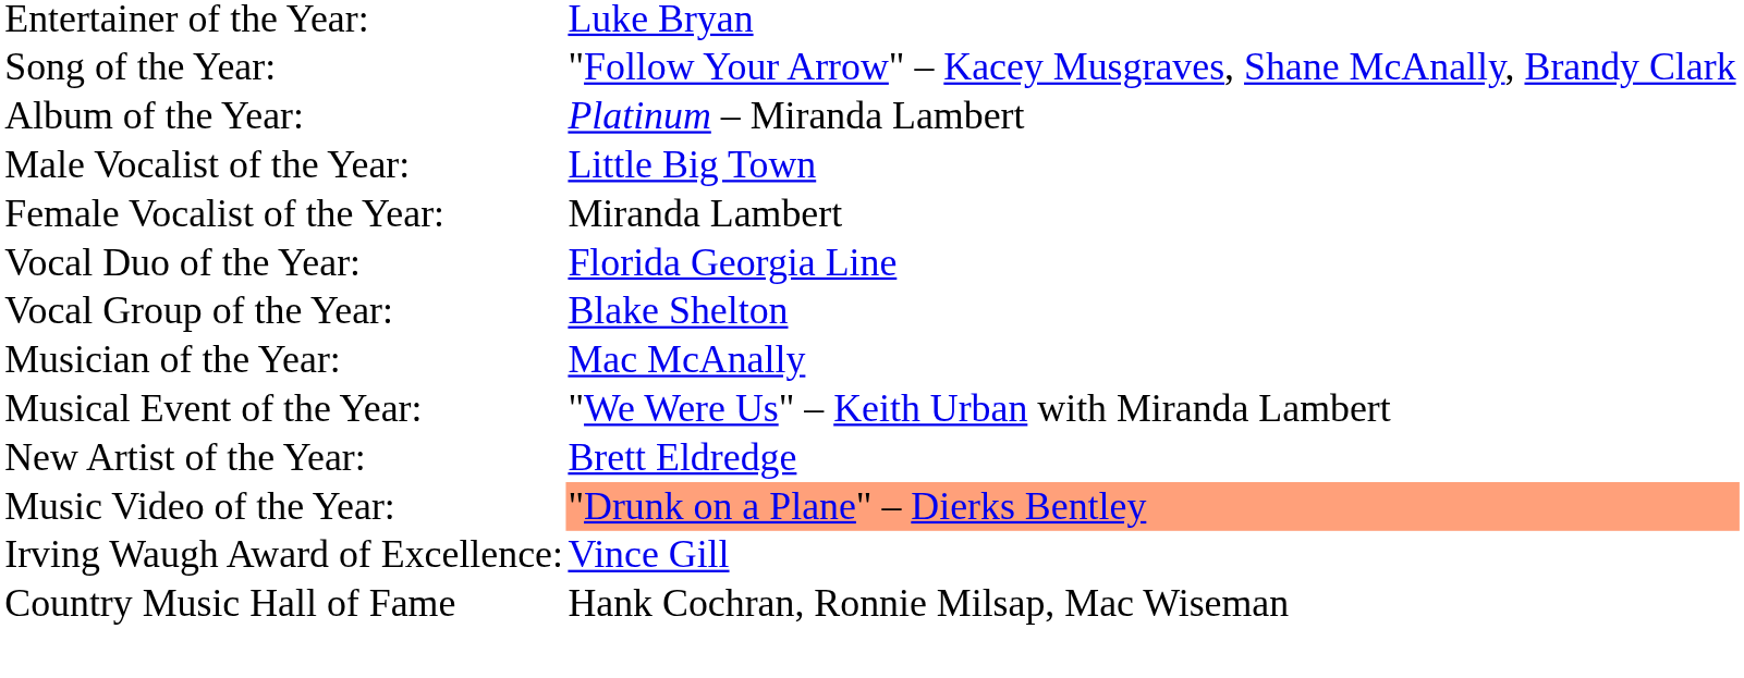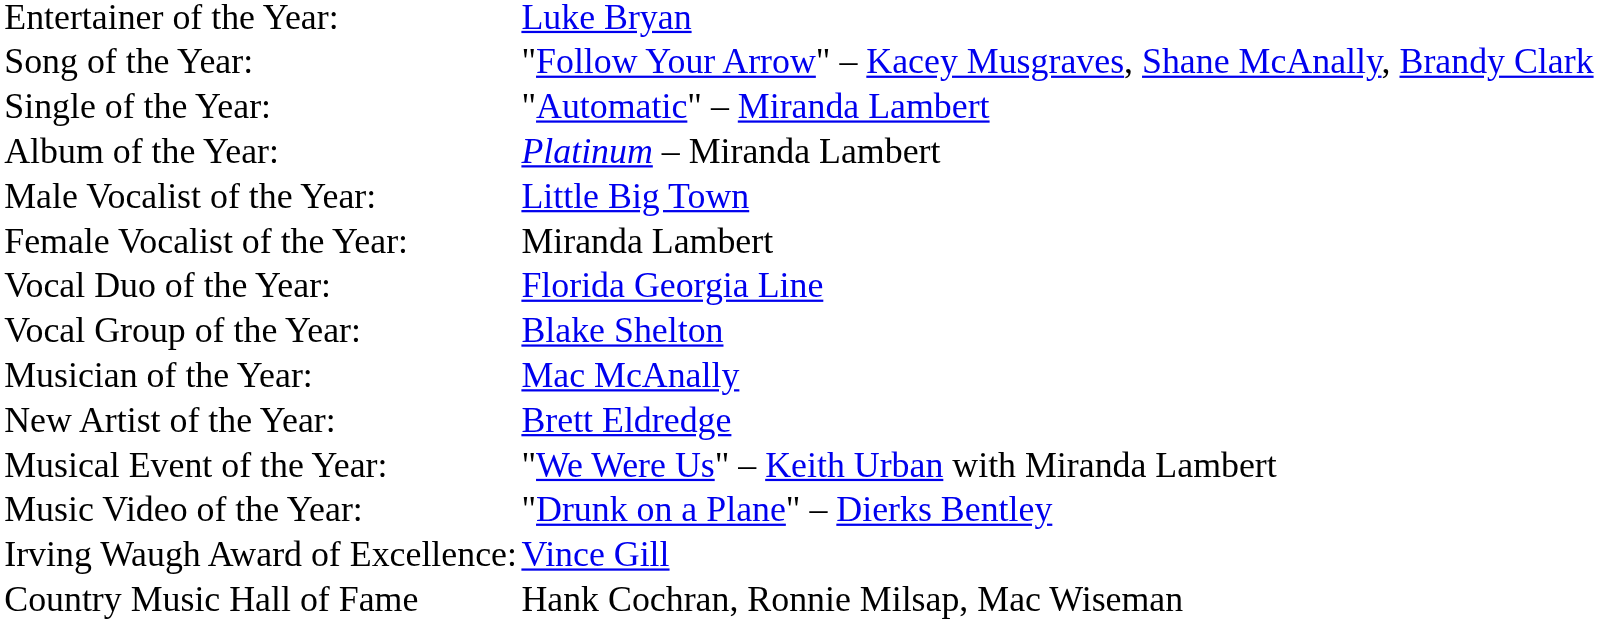+ row: Single of the Year: | "Automatic" – Miranda Lambert
rows swapped: New Artist of the Year: <-> Musical Event of the Year:
Music Video of the Year: | column 2: lightsalmon background -> no background
